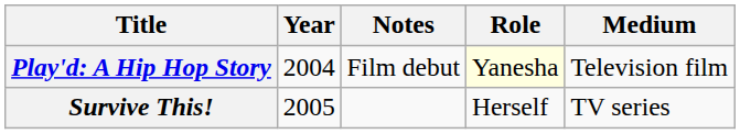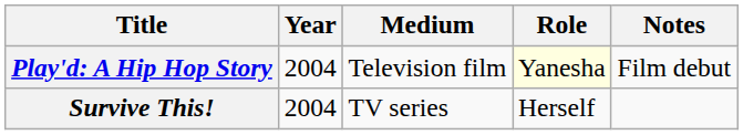columns swapped: Medium <-> Notes
Survive This! | Year: 2005 -> 2004
